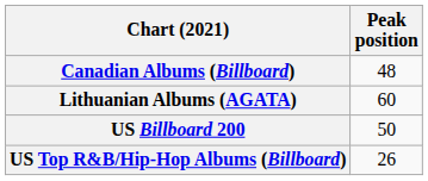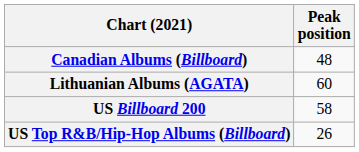US Billboard 200 | Peak position: 50 -> 58
